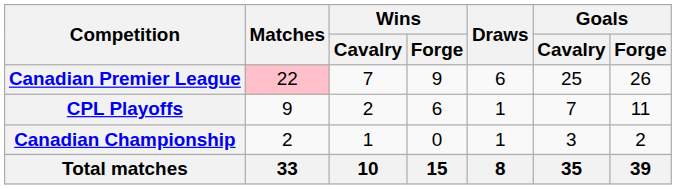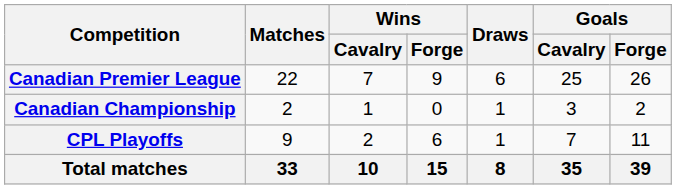Canadian Premier League | Matches: pink background -> no background
rows swapped: CPL Playoffs <-> Canadian Championship
